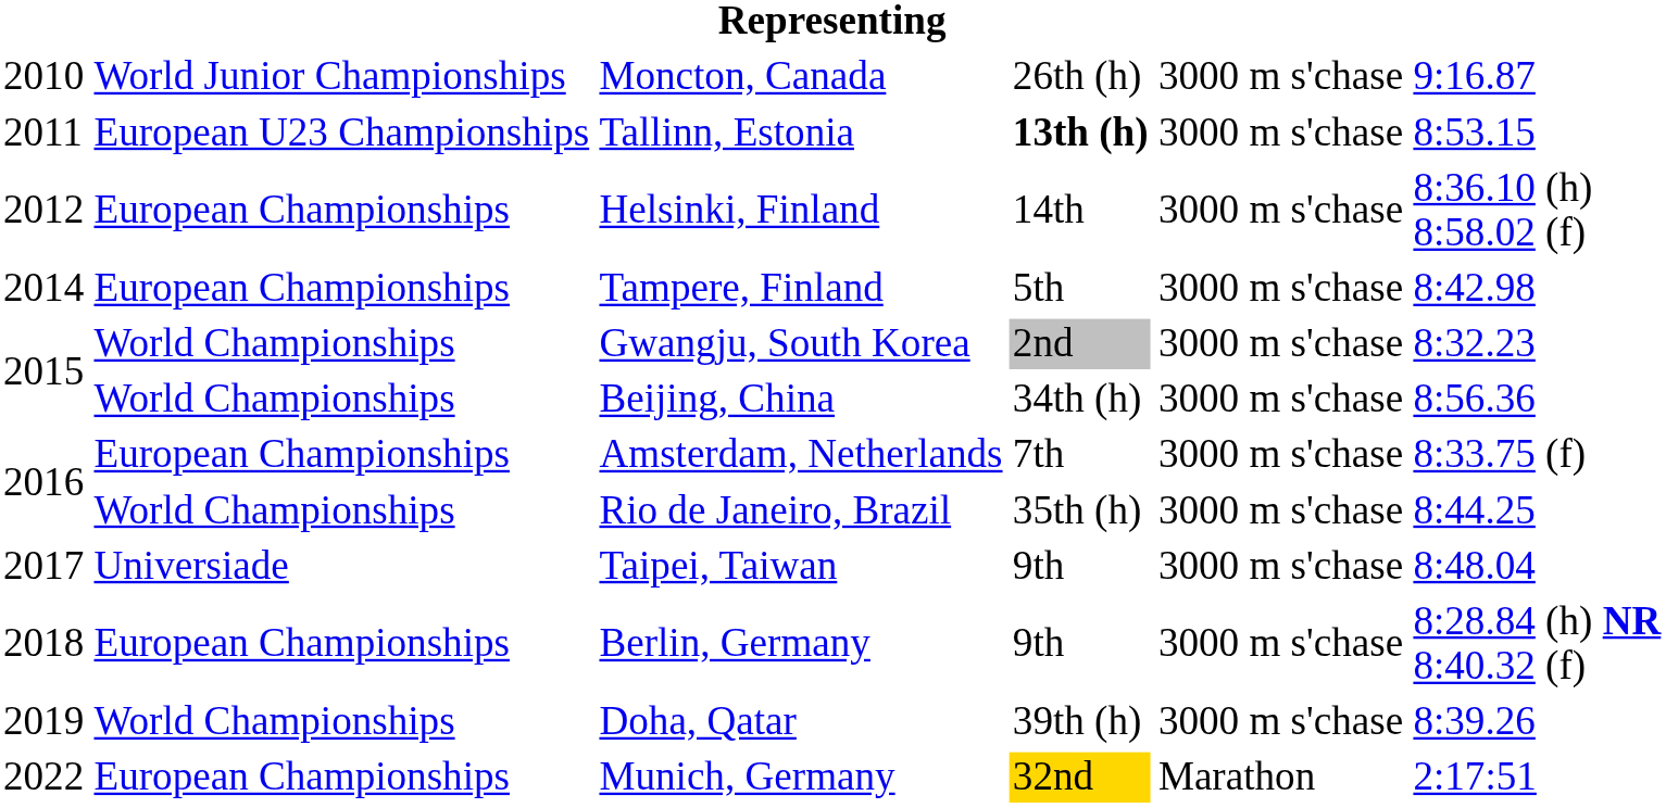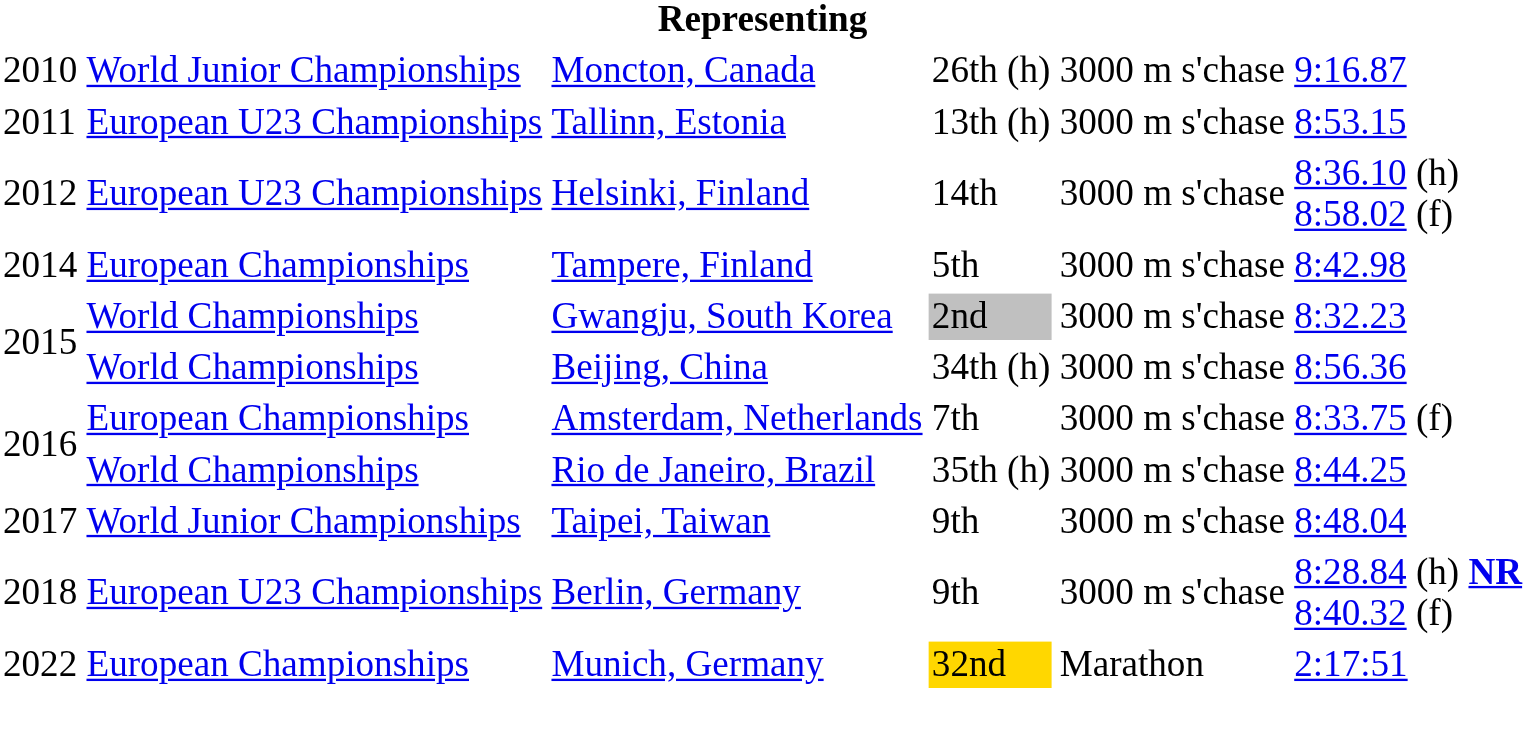Tallinn, Estonia | column 4: bold -> normal
Helsinki, Finland | column 2: European Championships -> European U23 Championships
Taipei, Taiwan | column 2: Universiade -> World Junior Championships
Berlin, Germany | column 2: European Championships -> European U23 Championships
- row: 2019 | World Championships | Doha, Qatar | 39th (h) | 3000 m s'chase | 8:39.26
